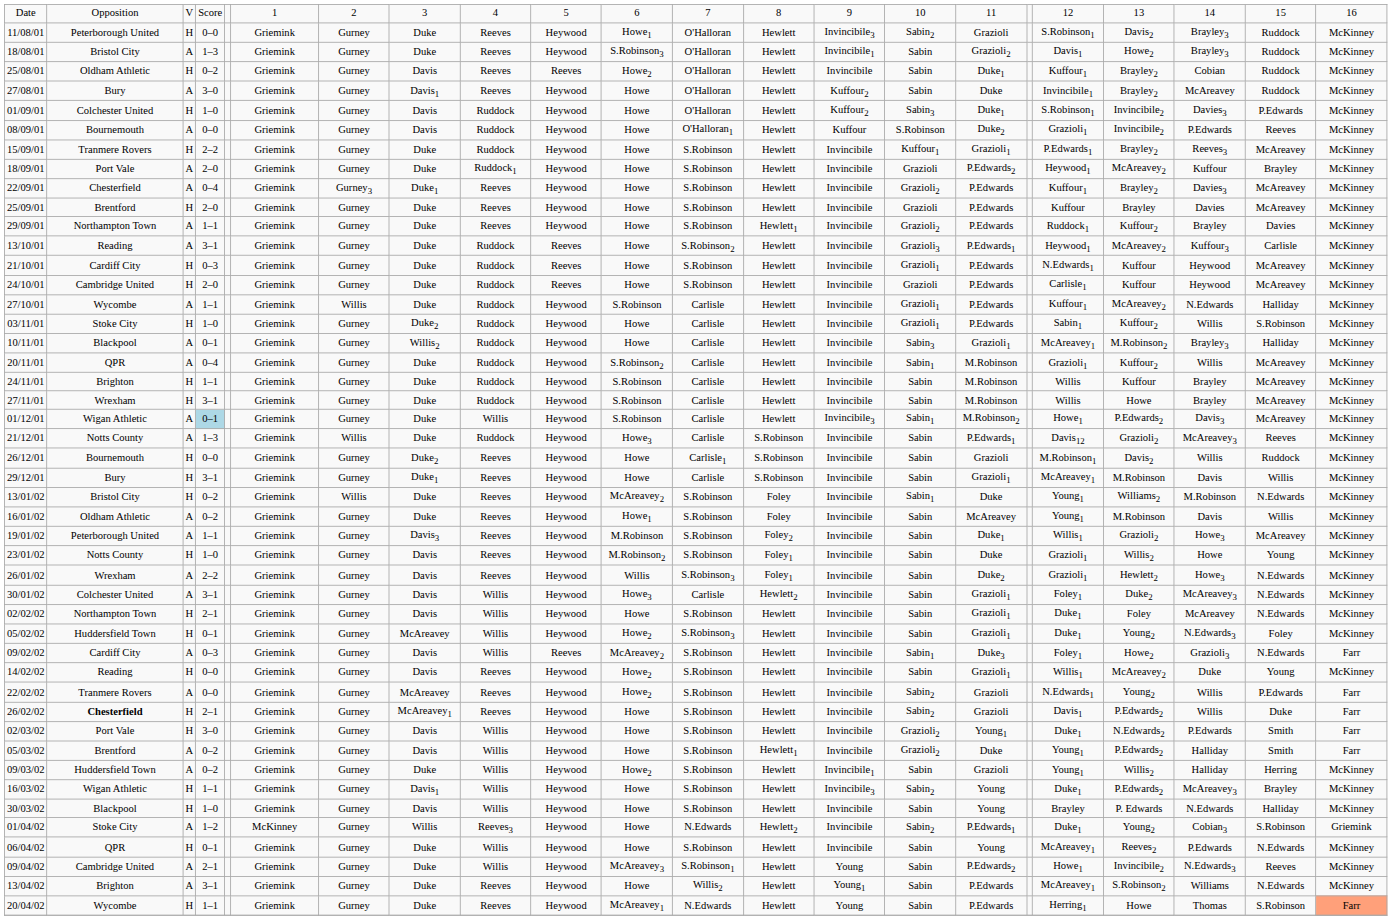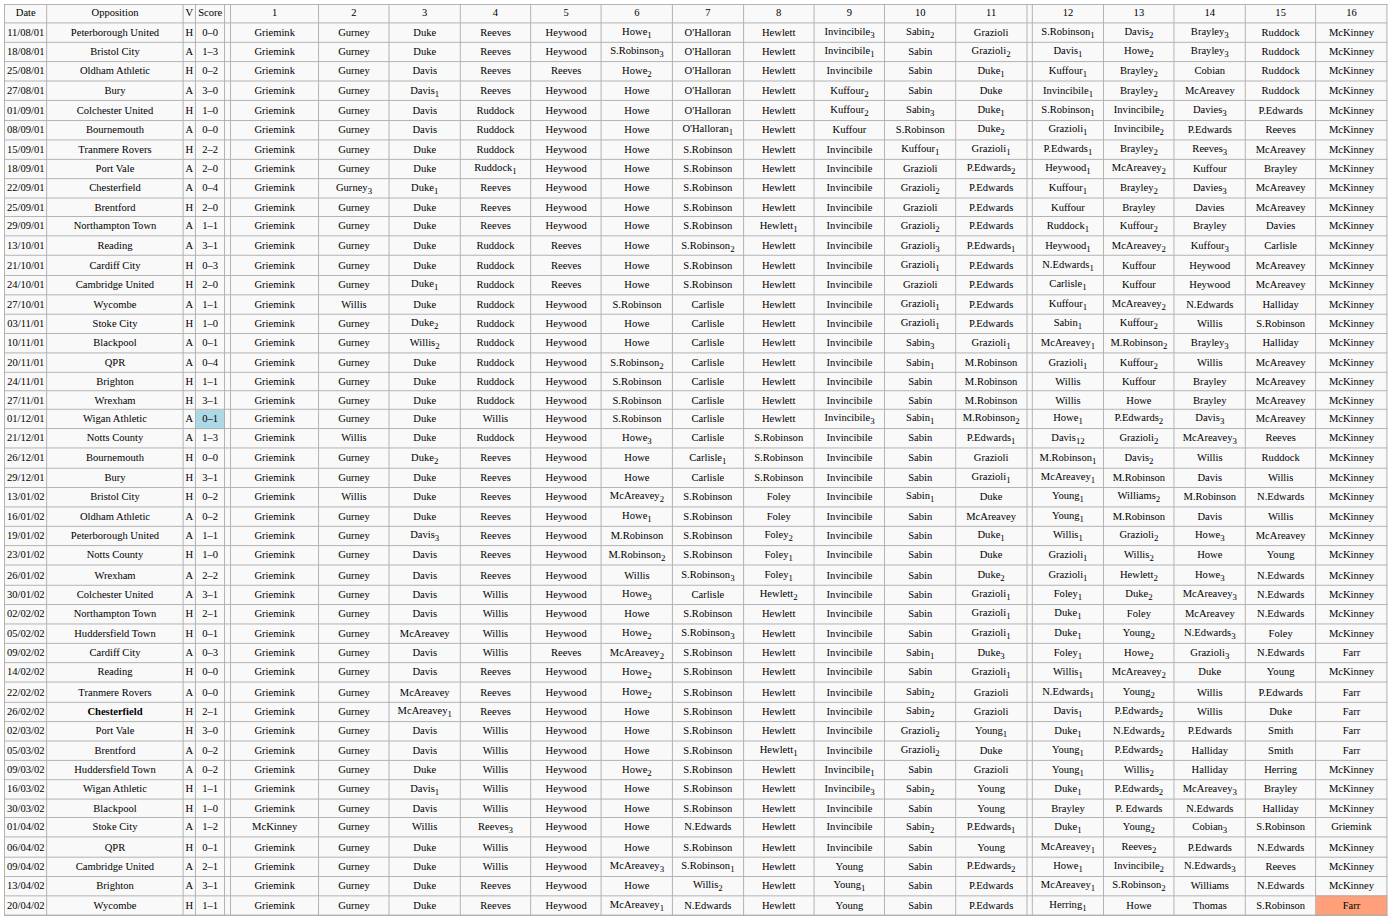24/10/01 | column 8: Duke -> Duke1
29/12/01 | column 8: Duke1 -> Duke
01/04/02 | column 13: Hewlett2 -> Hewlett
